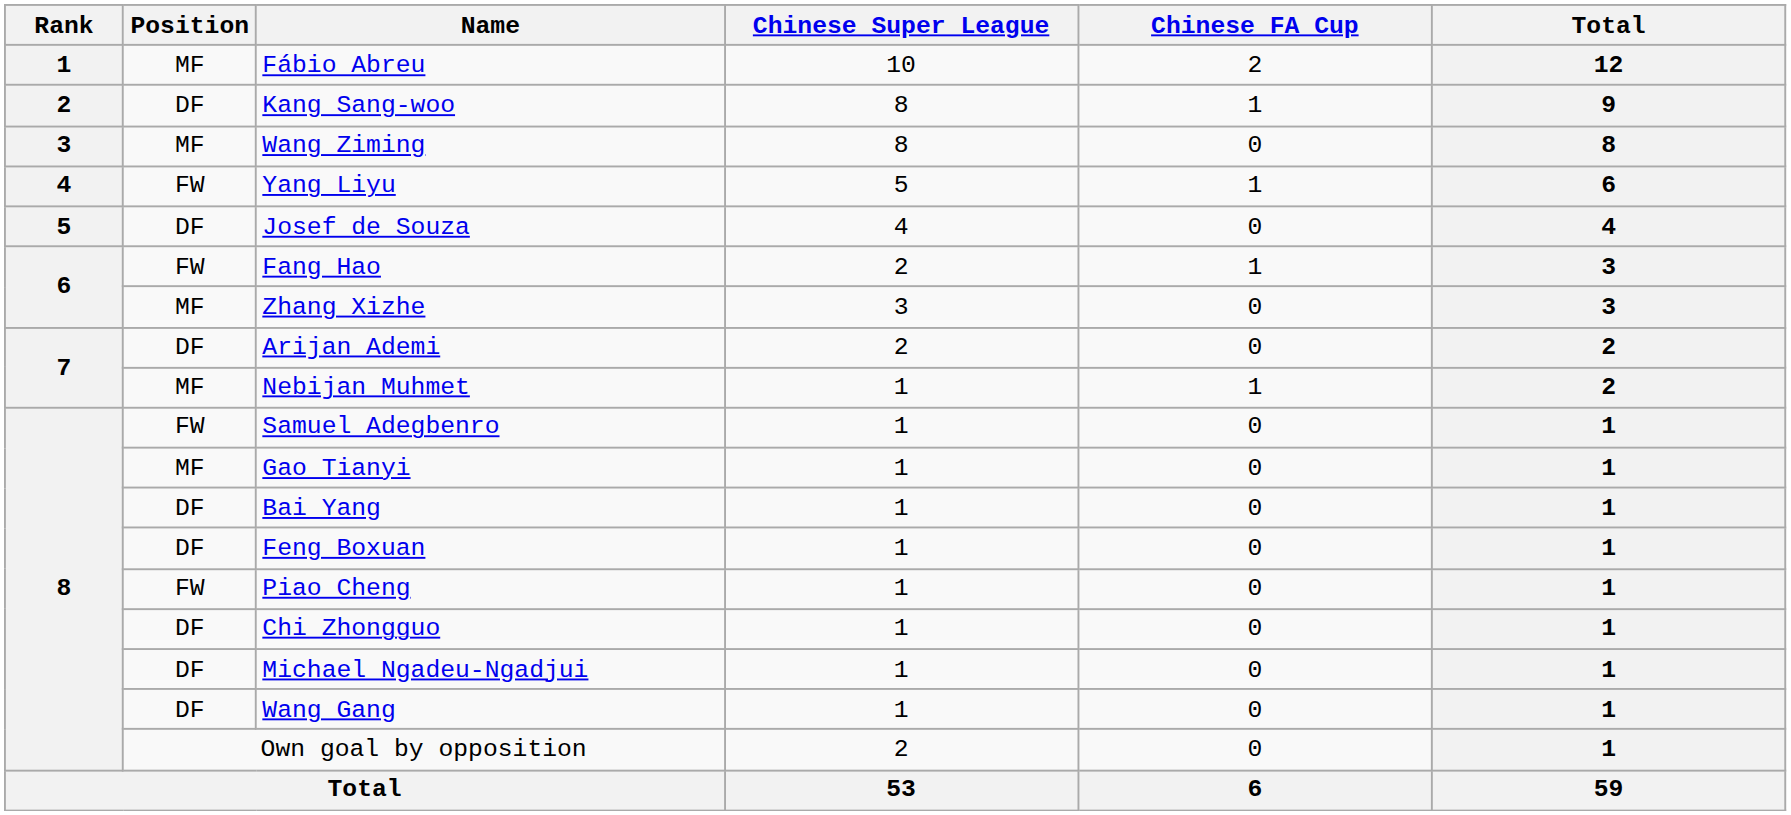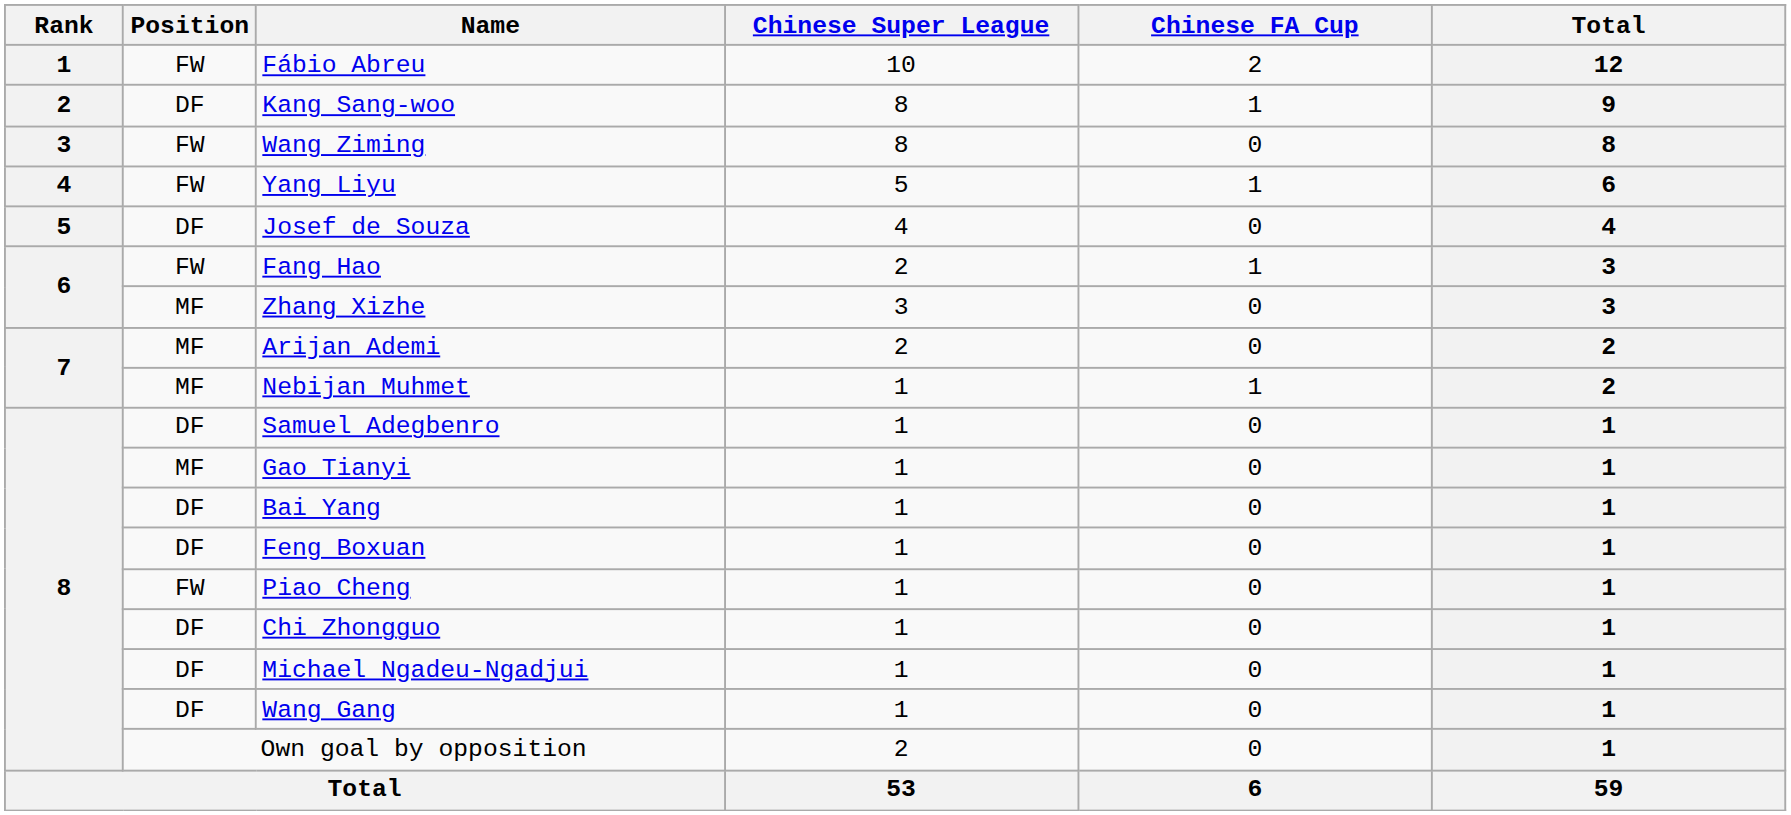Fábio Abreu | Position: MF -> FW
Wang Ziming | Position: MF -> FW
Arijan Ademi | Position: DF -> MF
Samuel Adegbenro | Position: FW -> DF
